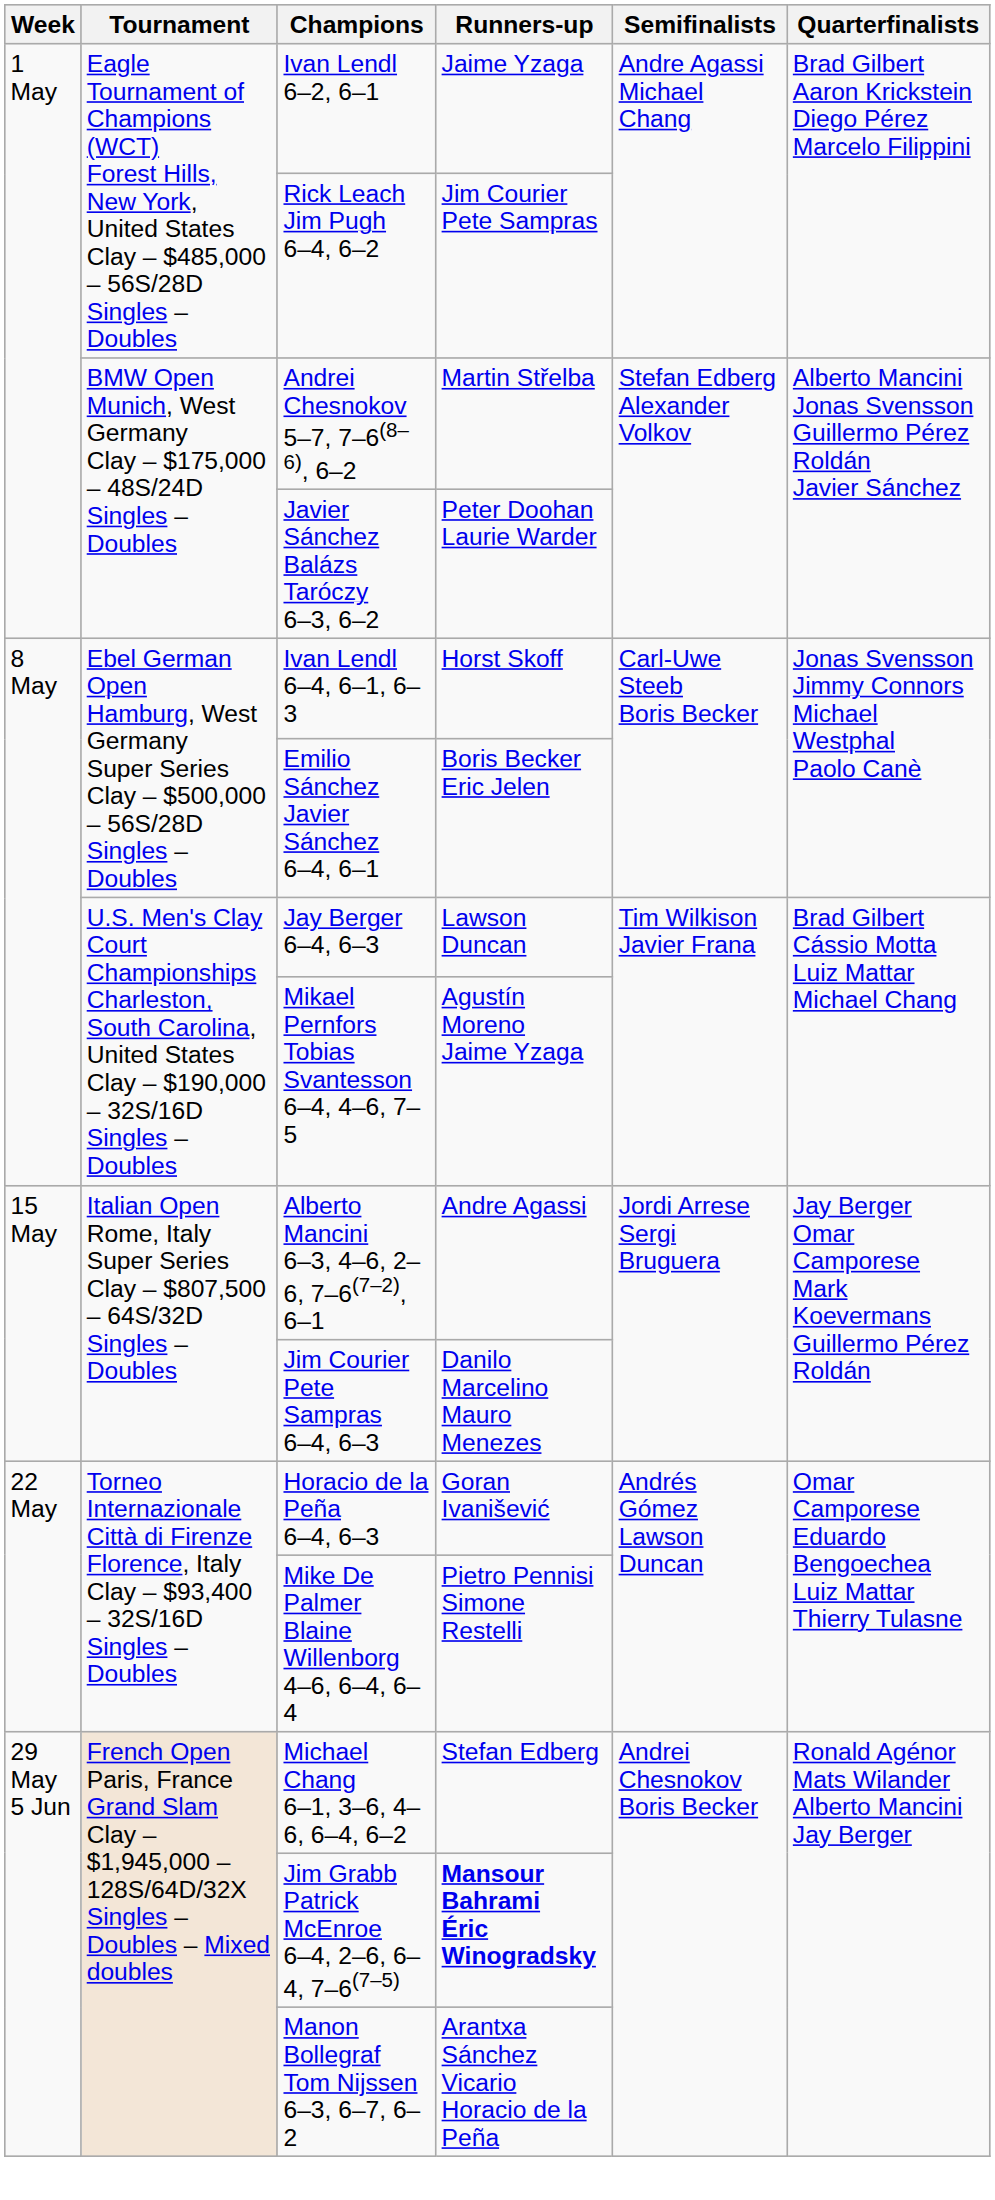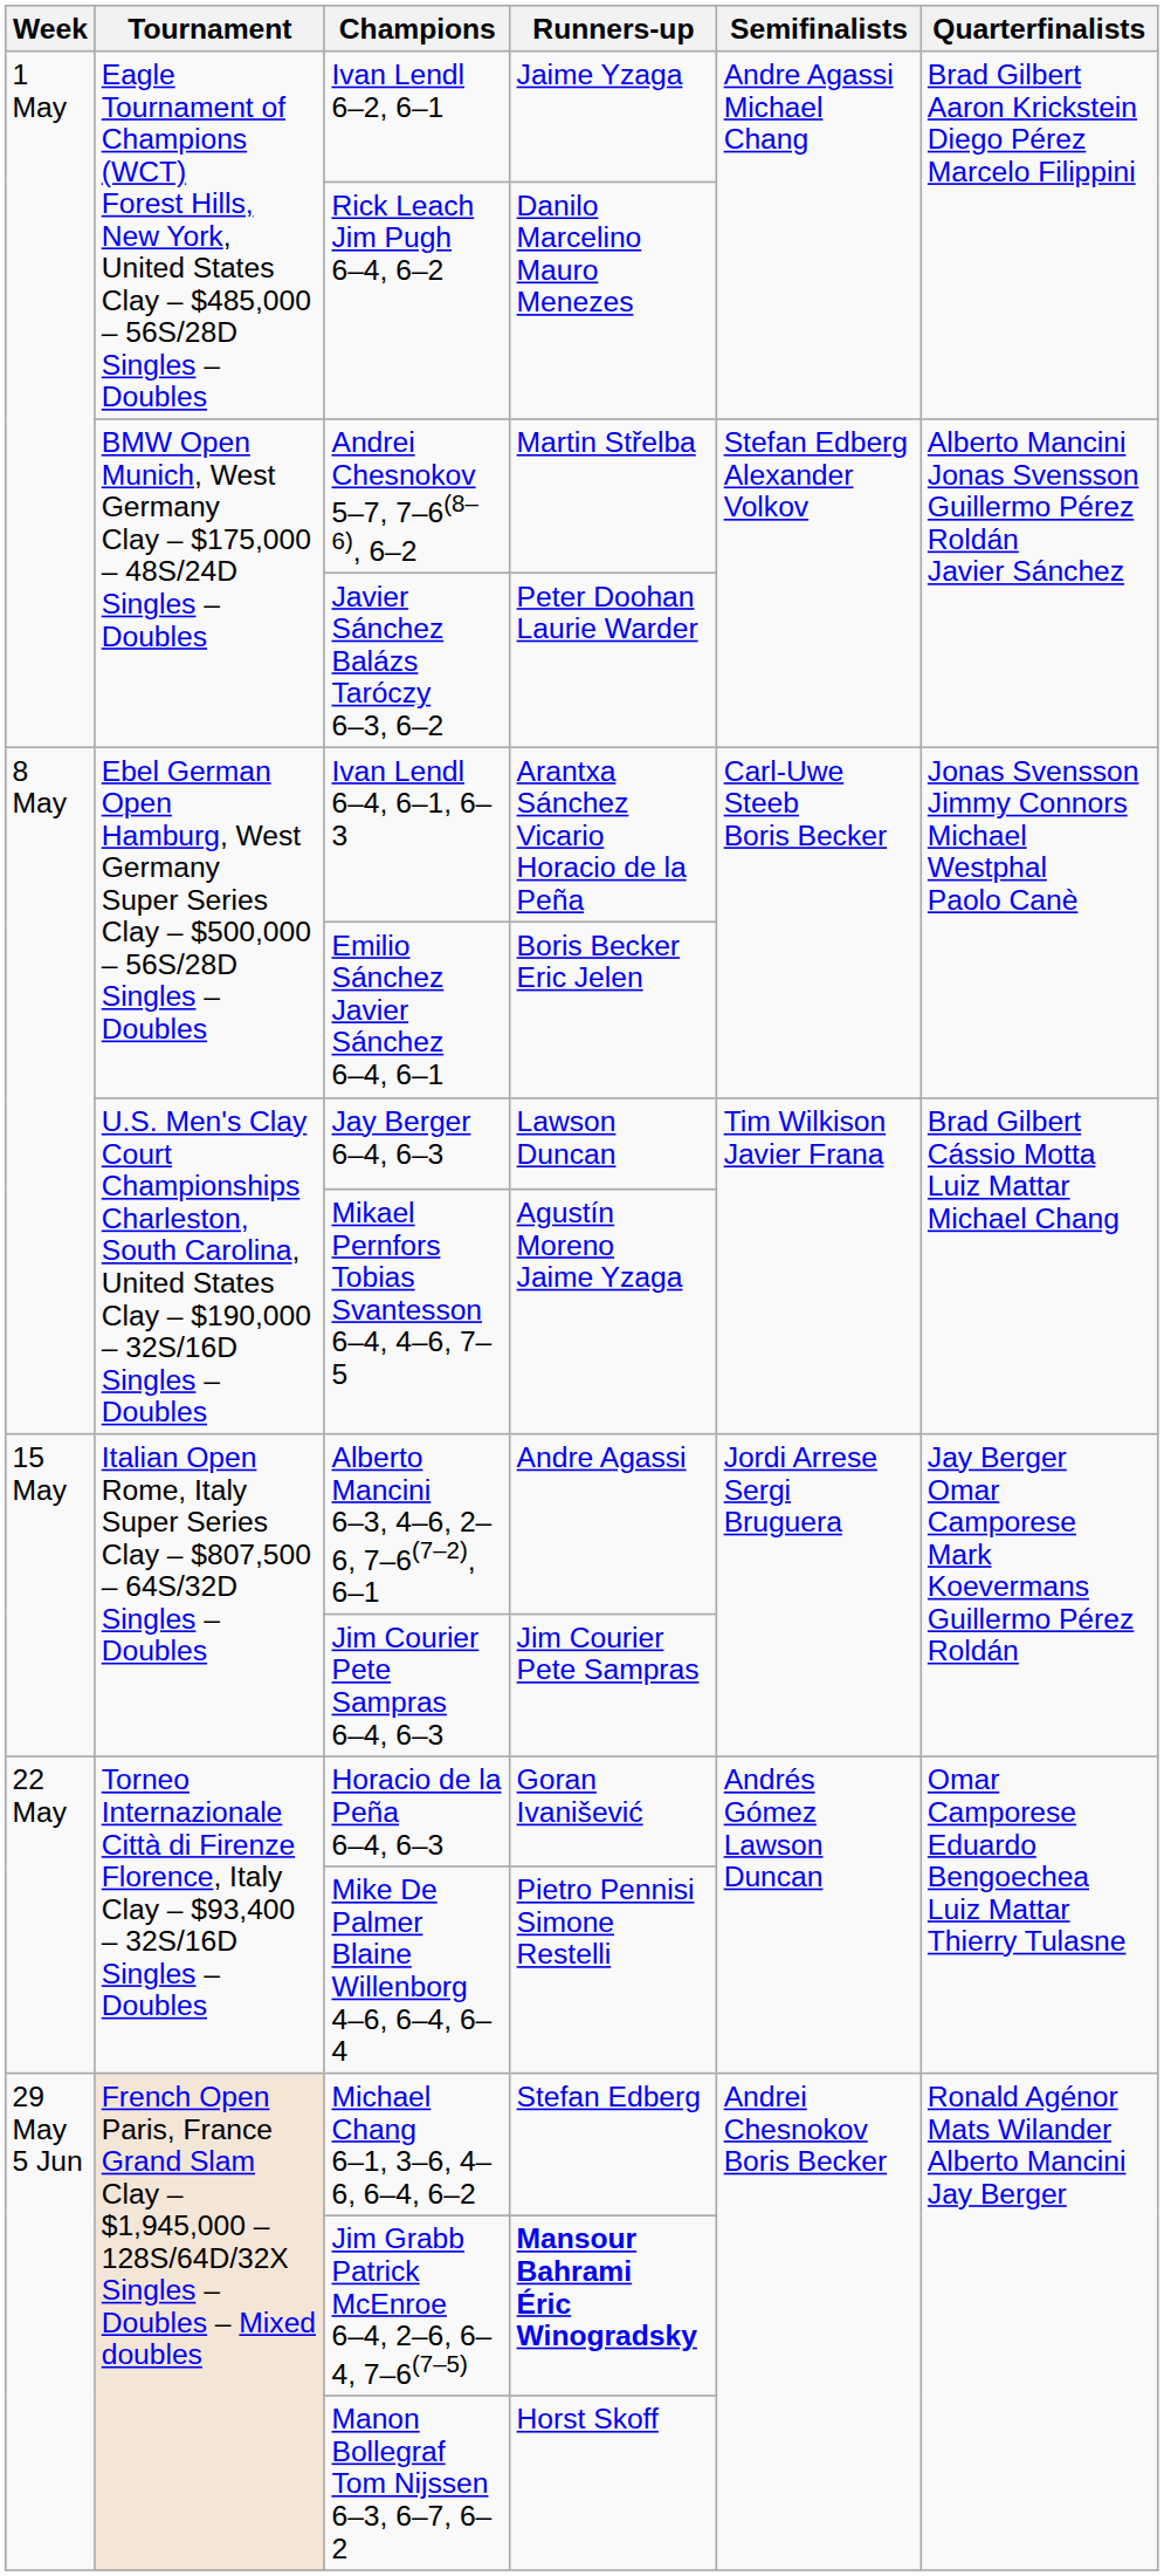Rick Leach Jim Pugh 6–4, 6–2 | Runners-up: Jim Courier Pete Sampras -> Danilo Marcelino Mauro Menezes
Ivan Lendl 6–4, 6–1, 6–3 | Runners-up: Horst Skoff -> Arantxa Sánchez Vicario Horacio de la Peña
Jim Courier Pete Sampras 6–4, 6–3 | Runners-up: Danilo Marcelino Mauro Menezes -> Jim Courier Pete Sampras
Manon Bollegraf Tom Nijssen 6–3, 6–7, 6–2 | Runners-up: Arantxa Sánchez Vicario Horacio de la Peña -> Horst Skoff
